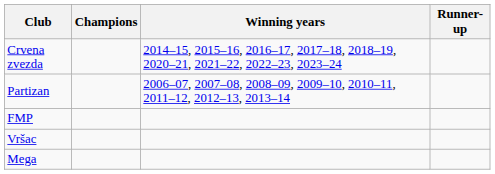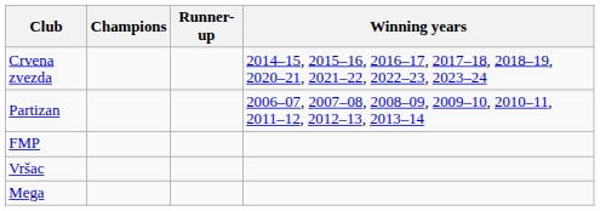columns swapped: Winning years <-> Runner-up
